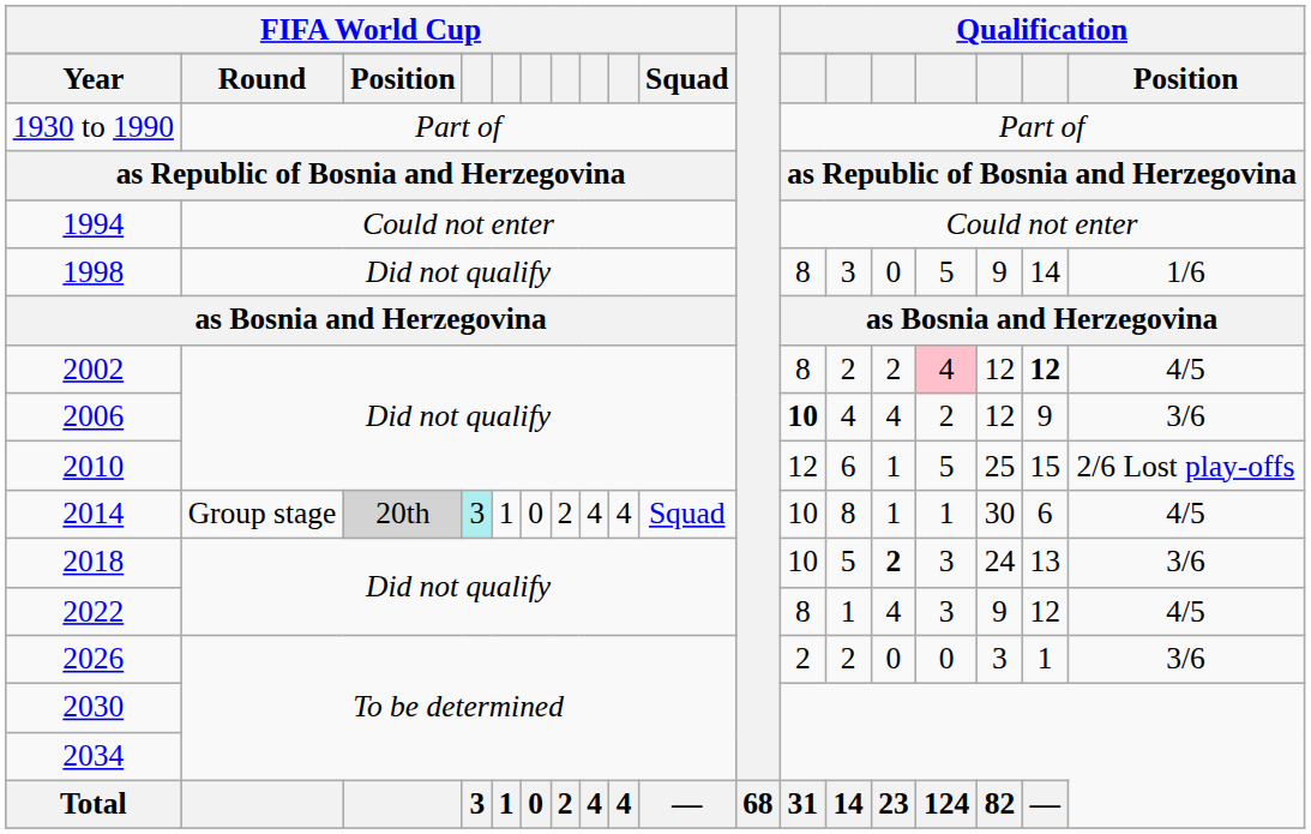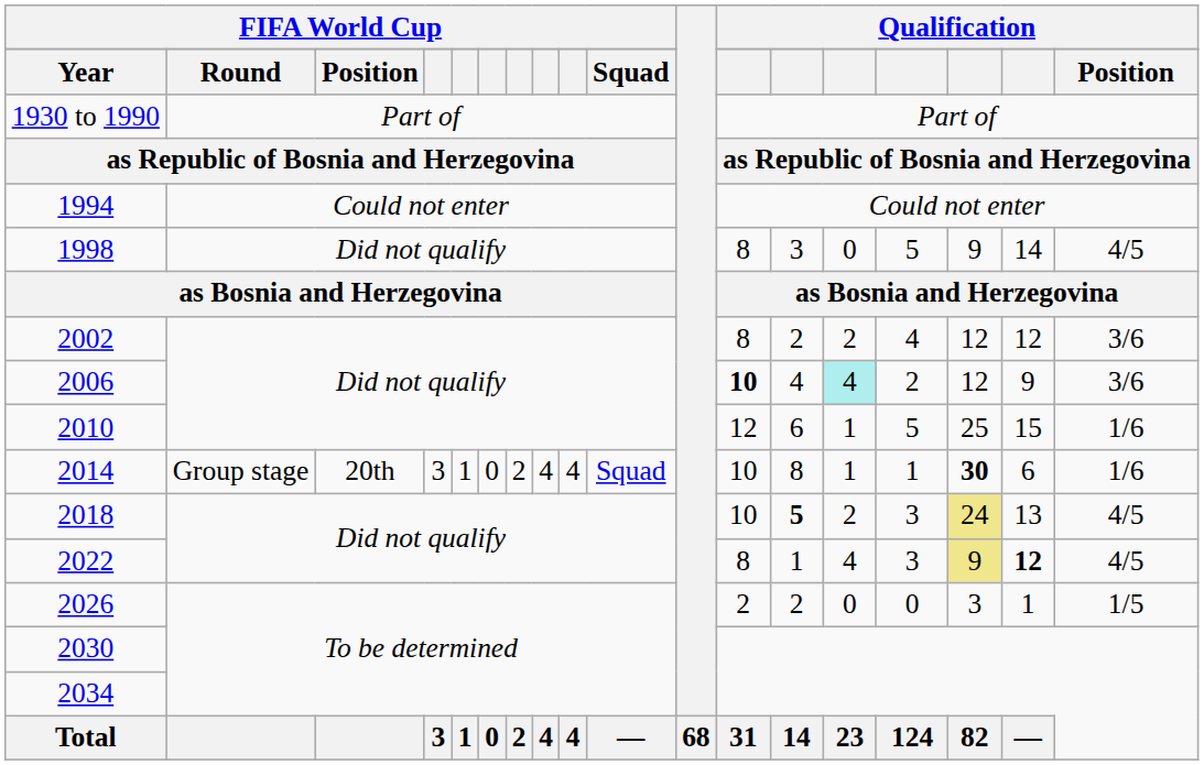1998 | column 18: 1/6 -> 4/5
2002 | column 15: pink background -> no background
2002 | column 17: bold -> normal
2002 | column 18: 4/5 -> 3/6
2006 | column 14: no background -> paleturquoise background
2010 | column 18: 2/6 Lost play-offs -> 1/6
2014 | column 3: lightgrey background -> no background
2014 | column 4: paleturquoise background -> no background
2014 | column 16: normal -> bold
2014 | column 18: 4/5 -> 1/6
2018 | column 13: normal -> bold
2018 | column 14: bold -> normal
2018 | column 16: no background -> khaki background
2018 | column 18: 3/6 -> 4/5
2022 | column 16: no background -> khaki background
2022 | column 17: normal -> bold
2026 | column 18: 3/6 -> 1/5
